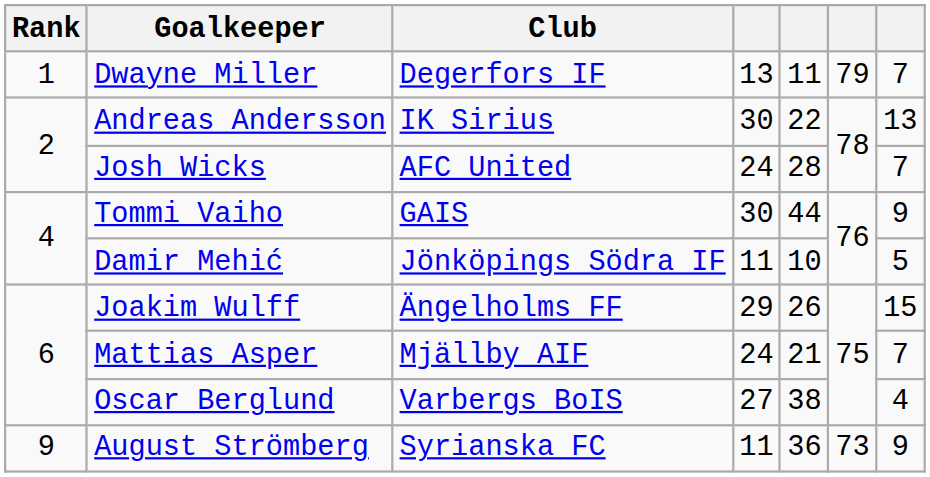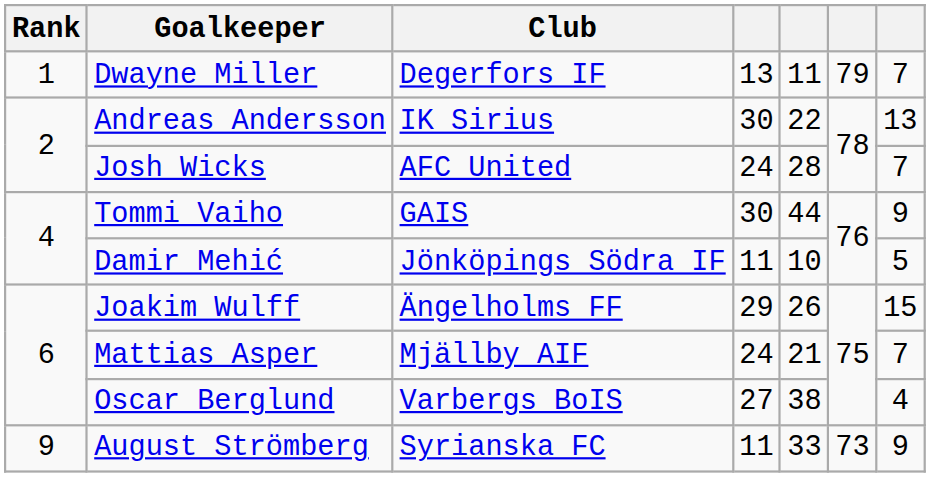August Strömberg | column 5: 36 -> 33
